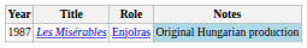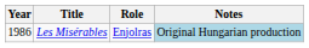Les Misérables | Year: 1987 -> 1986
